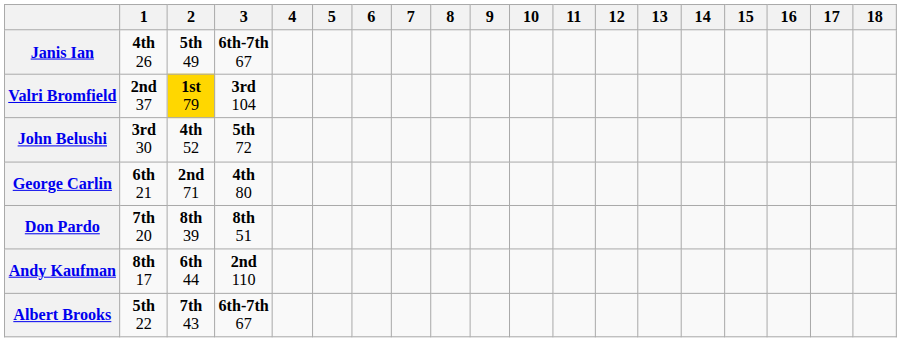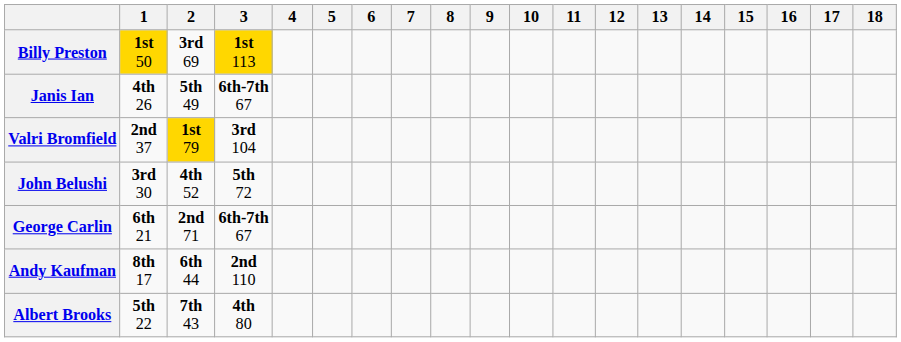+ row: Billy Preston | 1st 50 | 3rd 69 | 1st 113
George Carlin | 3: 4th 80 -> 6th-7th 67
- row: Don Pardo | 7th 20 | 8th 39 | 8th 51
Albert Brooks | 3: 6th-7th 67 -> 4th 80
